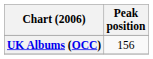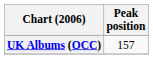UK Albums (OCC) | Peak position: 156 -> 157
